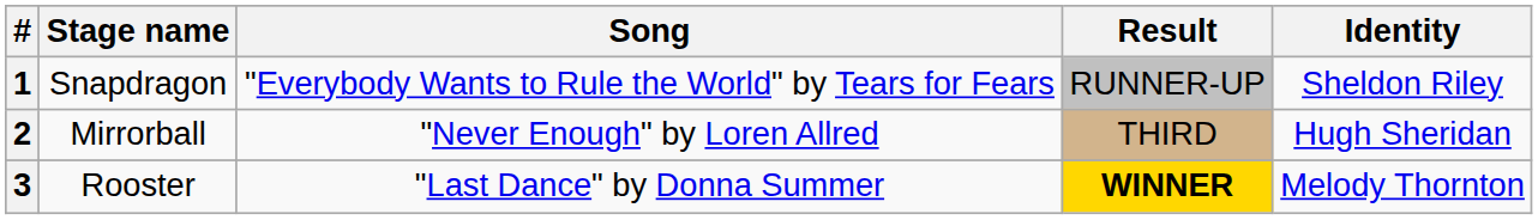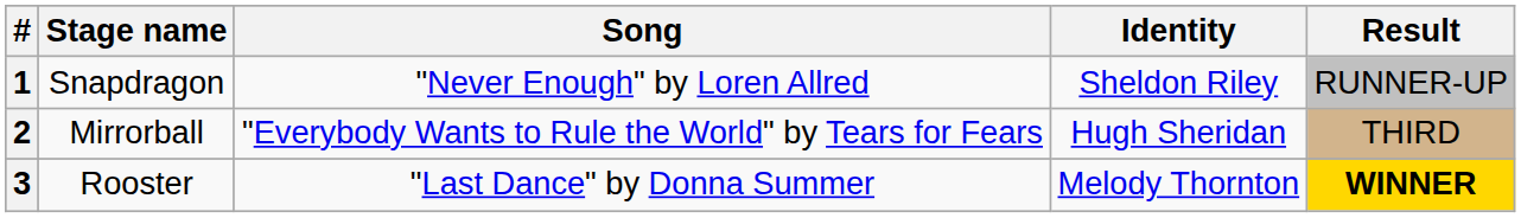columns swapped: Identity <-> Result
1 | Song: "Everybody Wants to Rule the World" by Tears for Fears -> "Never Enough" by Loren Allred
2 | Song: "Never Enough" by Loren Allred -> "Everybody Wants to Rule the World" by Tears for Fears
